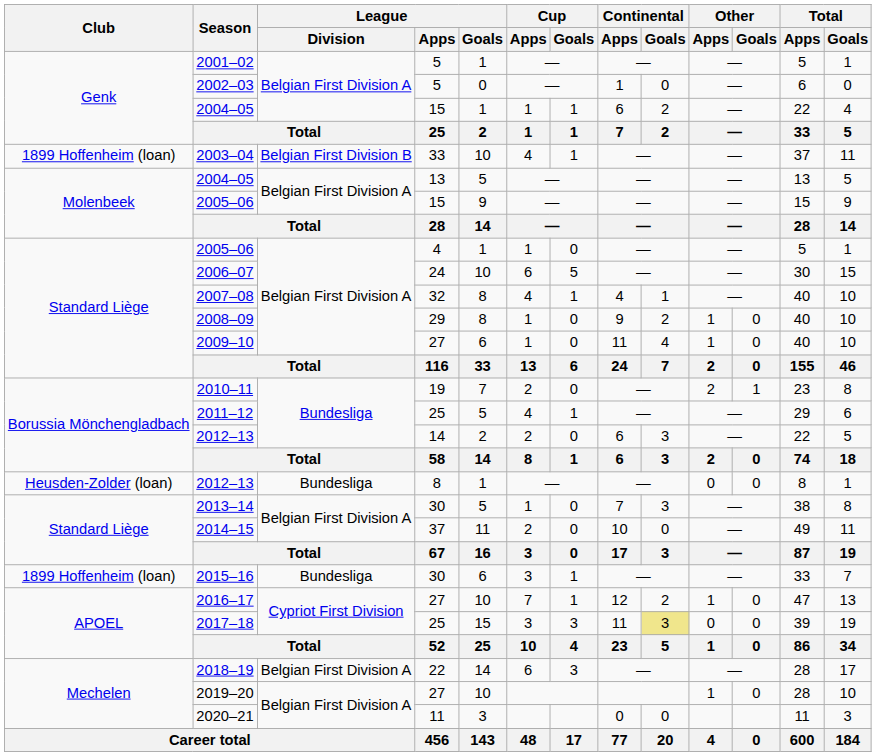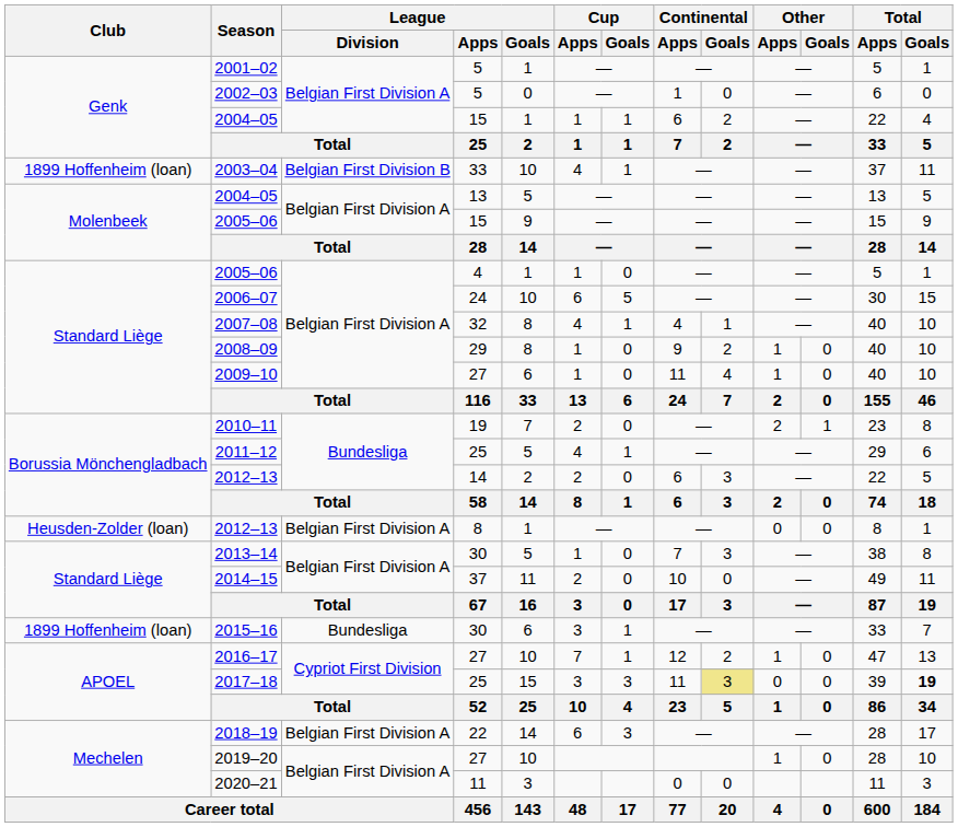2012–13 / 8 | League / Division: Bundesliga -> Belgian First Division A
2017–18 | Total / Goals: normal -> bold
